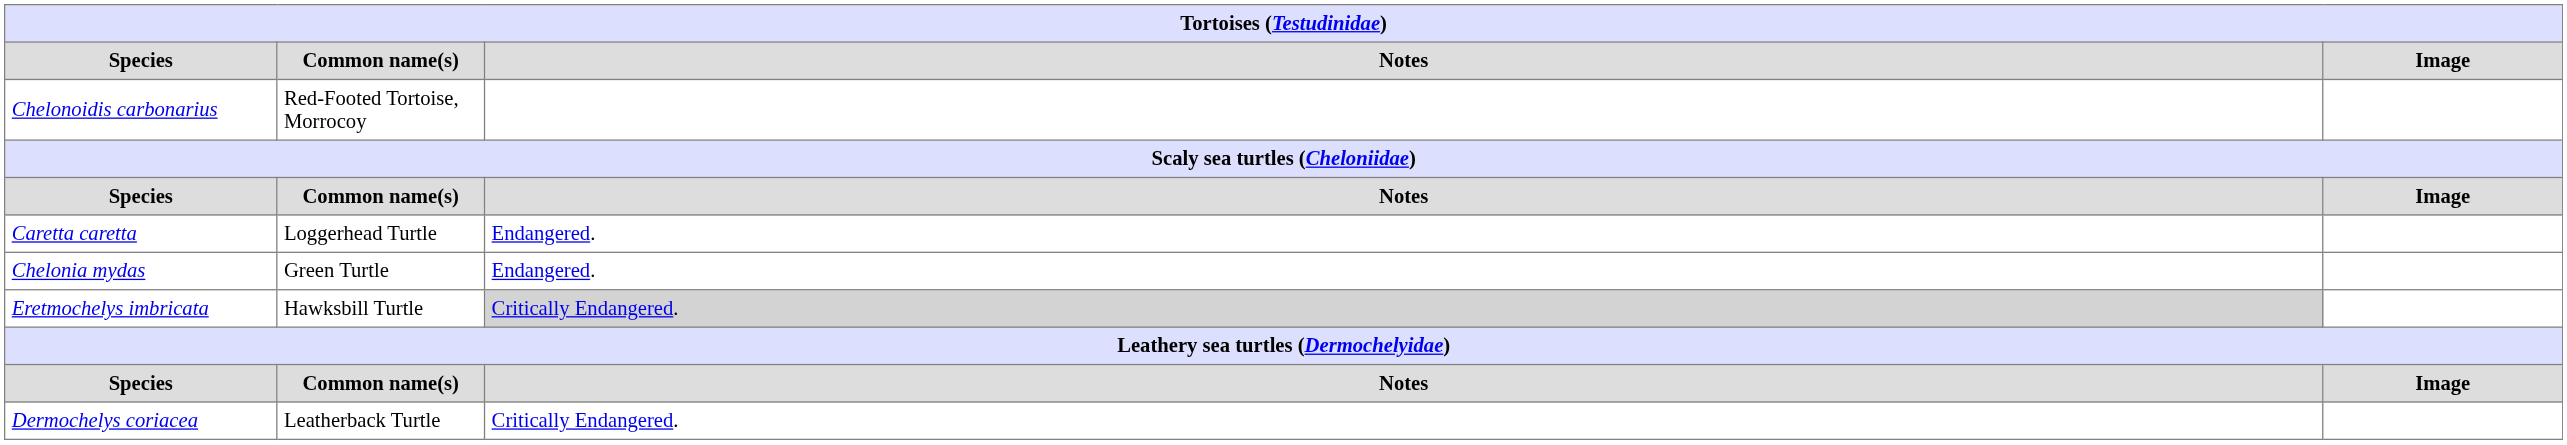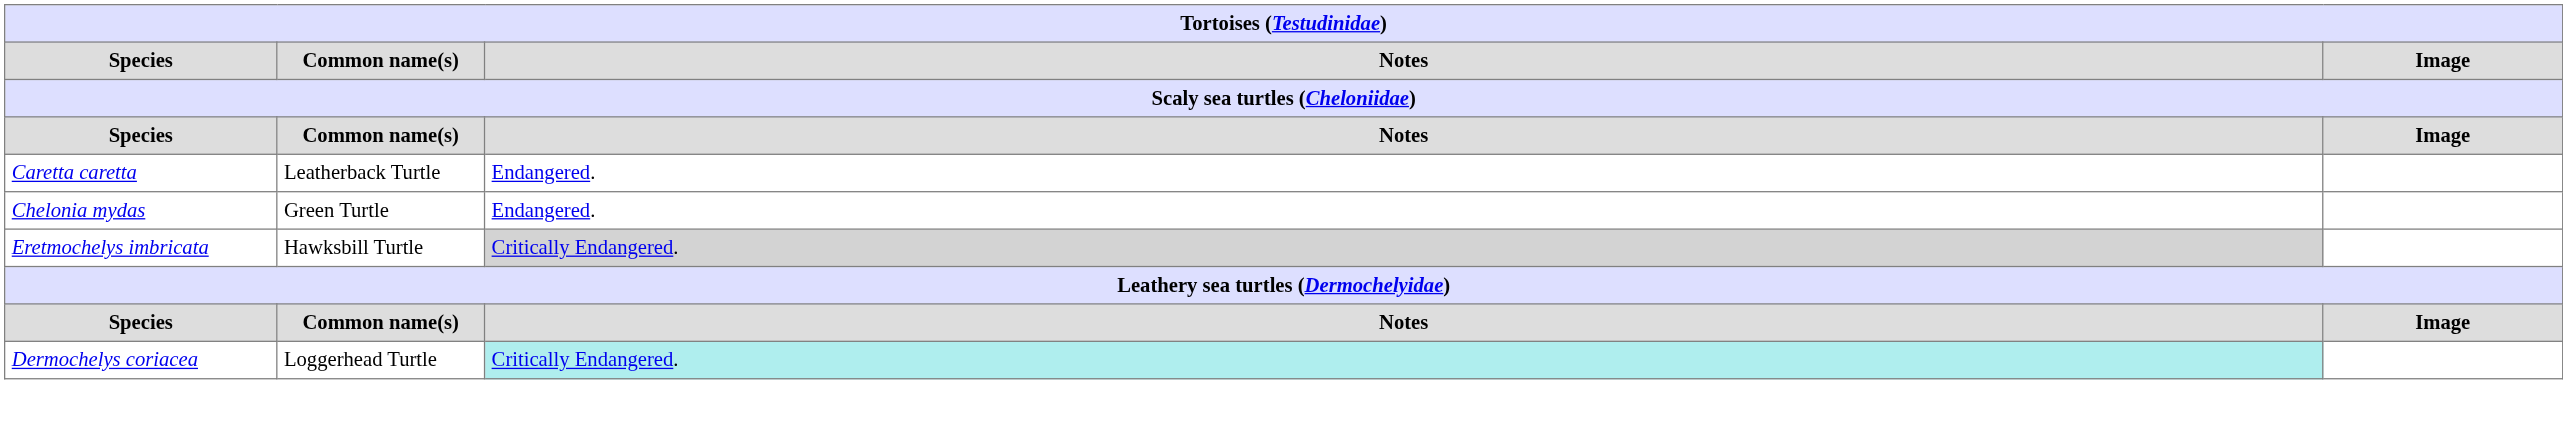- row: Chelonoidis carbonarius | Red-Footed Tortoise, Morrocoy
Caretta caretta | Common name(s): Loggerhead Turtle -> Leatherback Turtle
Dermochelys coriacea | Common name(s): Leatherback Turtle -> Loggerhead Turtle
Dermochelys coriacea | Notes: no background -> paleturquoise background
